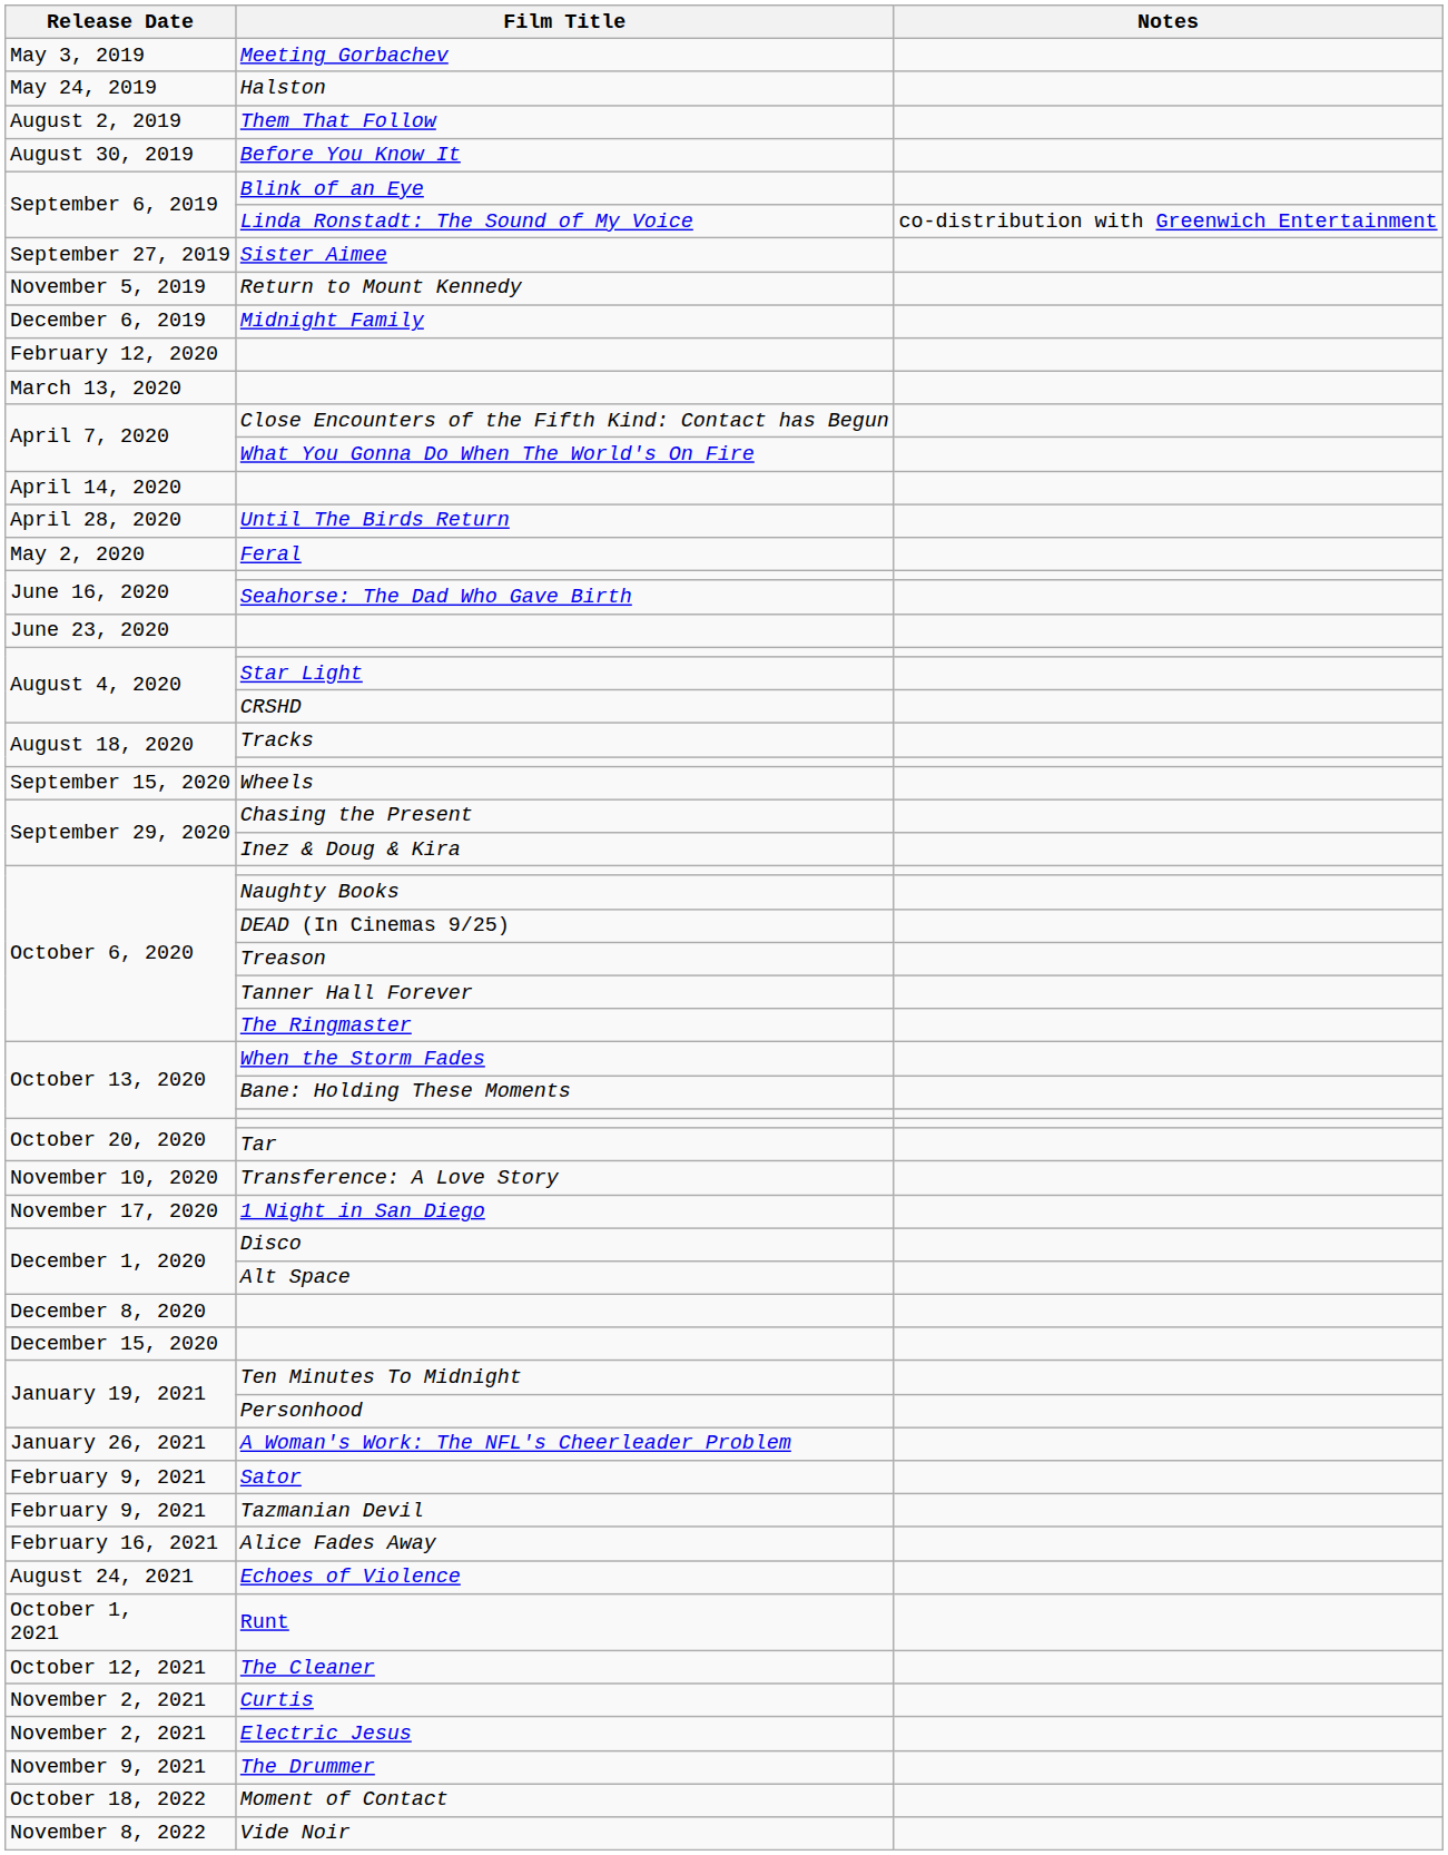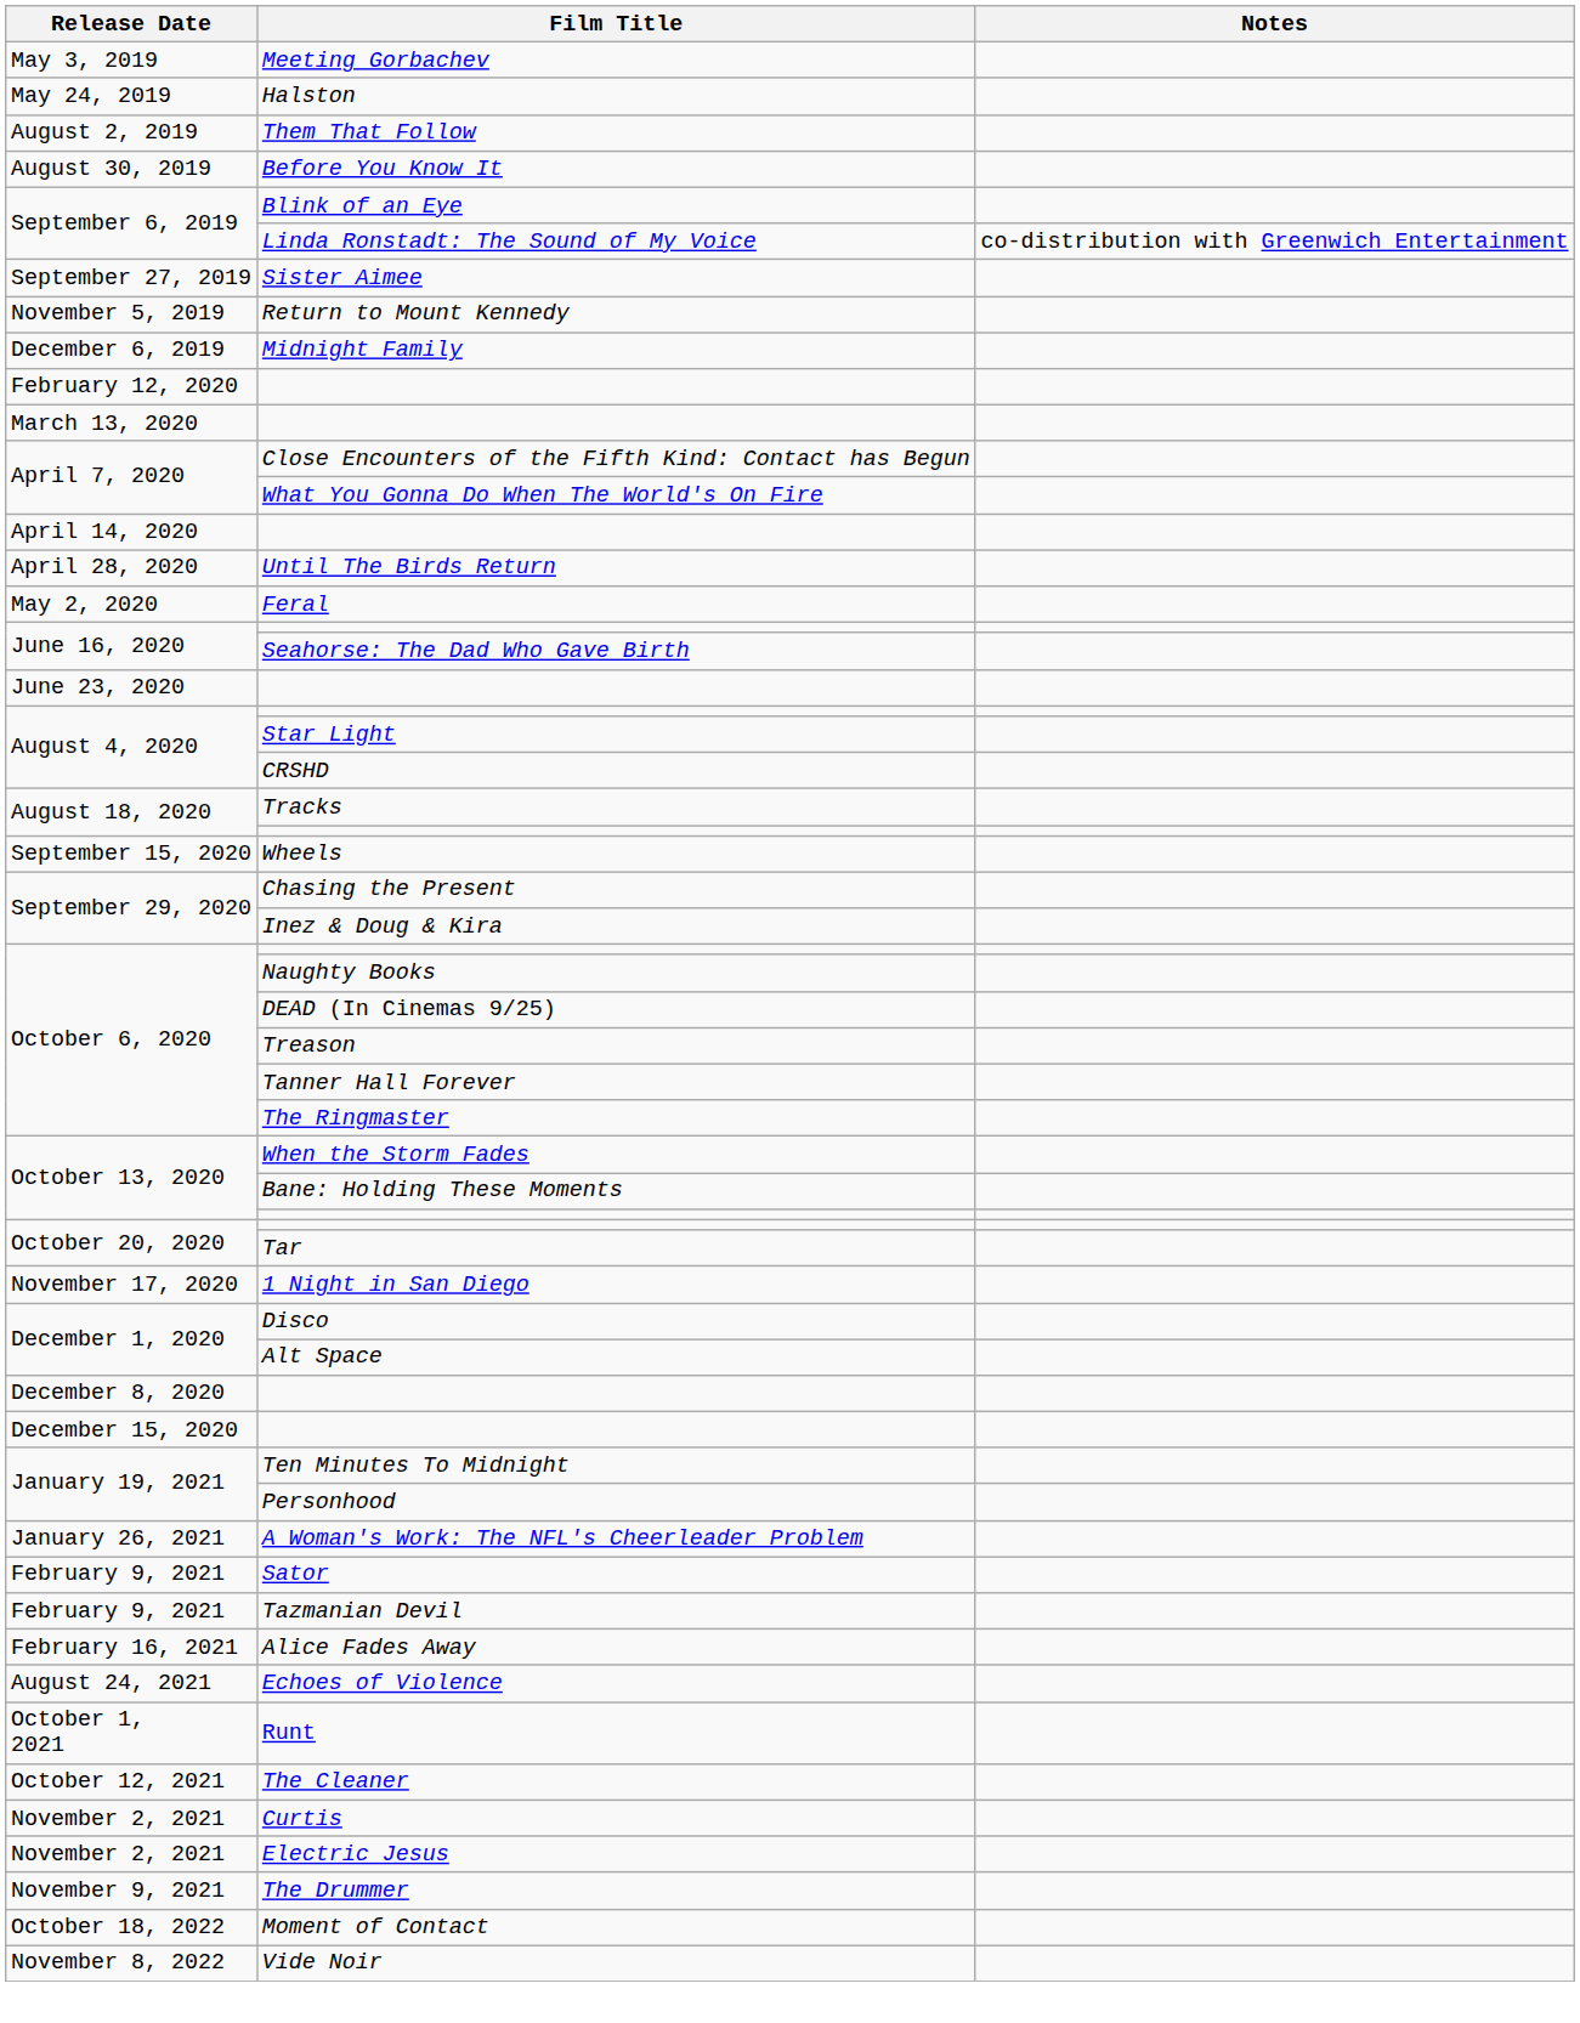- row: November 10, 2020 | Transference: A Love Story
